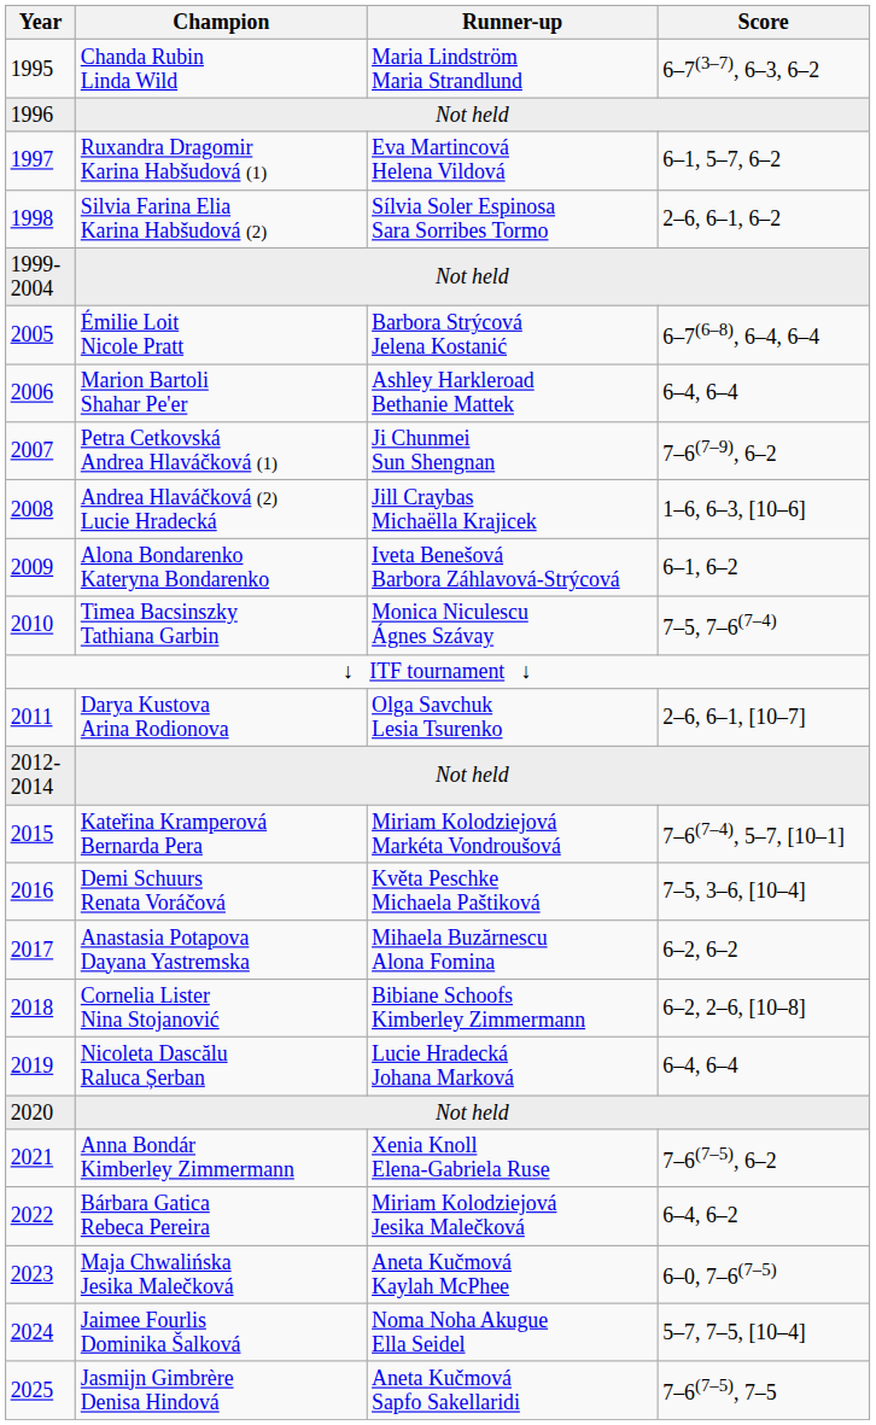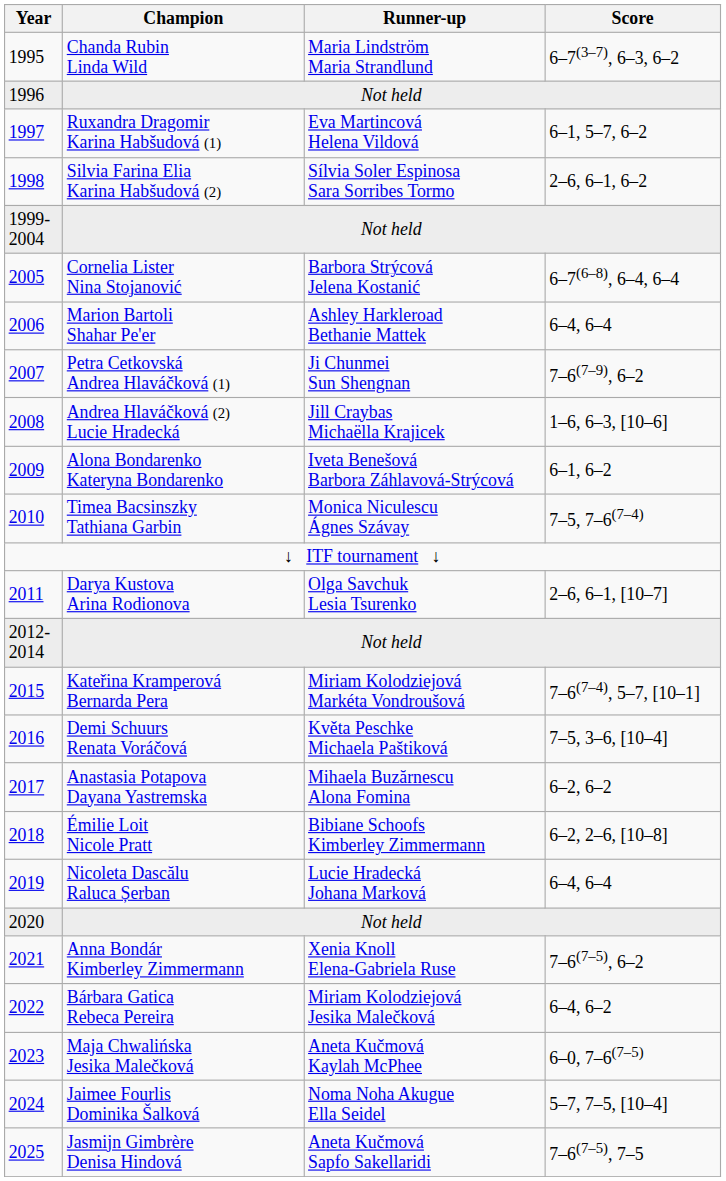2005 | Champion: Émilie Loit Nicole Pratt -> Cornelia Lister Nina Stojanović
2018 | Champion: Cornelia Lister Nina Stojanović -> Émilie Loit Nicole Pratt
